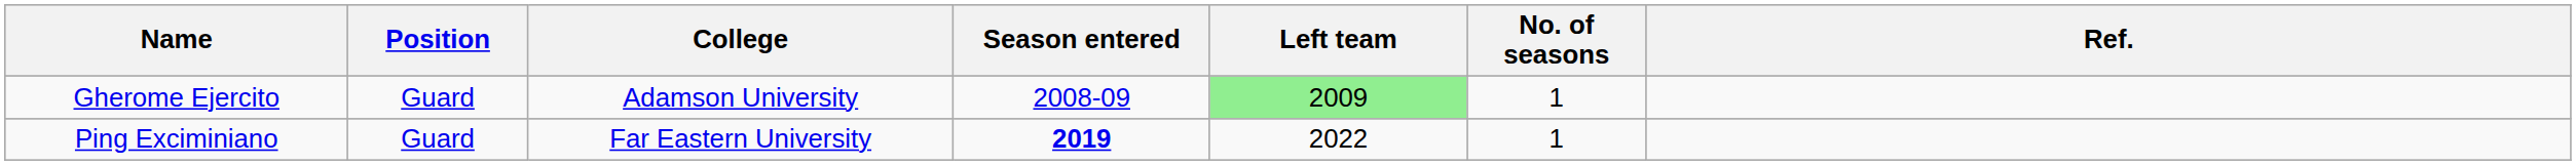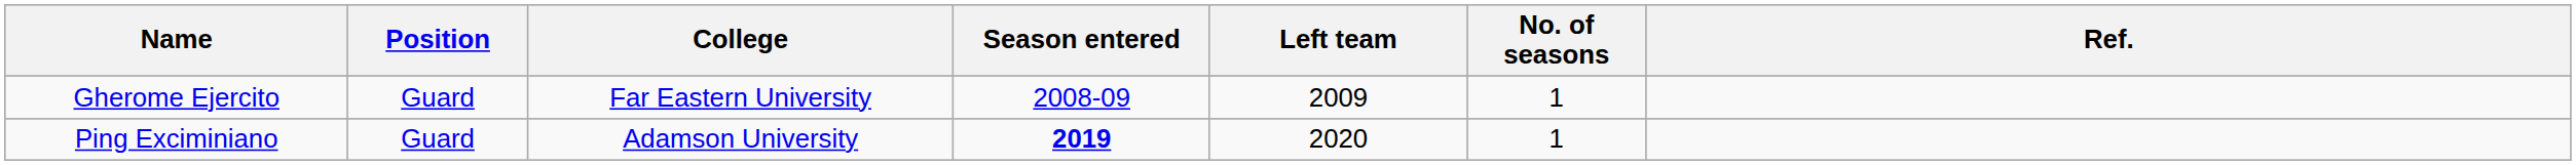Gherome Ejercito | College: Adamson University -> Far Eastern University
Gherome Ejercito | Left team: lightgreen background -> no background
Ping Exciminiano | College: Far Eastern University -> Adamson University
Ping Exciminiano | Left team: 2022 -> 2020
